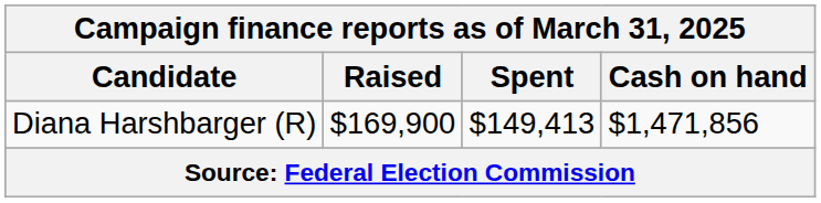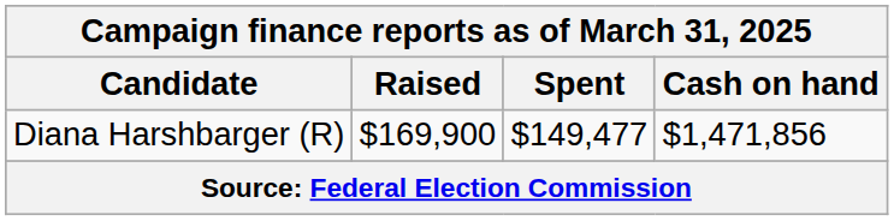Diana Harshbarger (R) | Spent: $149,413 -> $149,477
